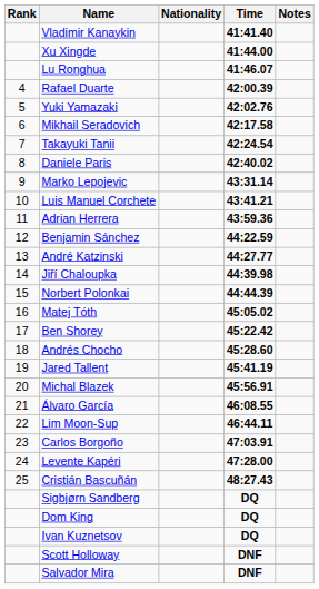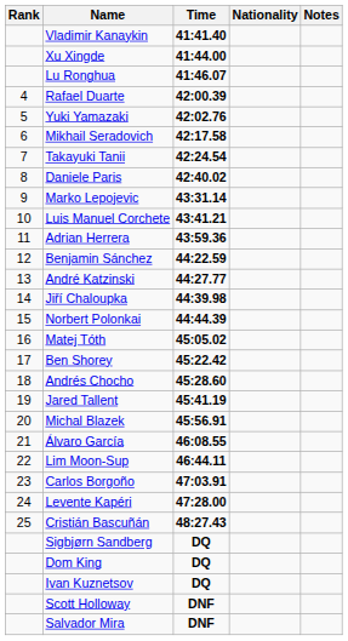columns swapped: Nationality <-> Time
